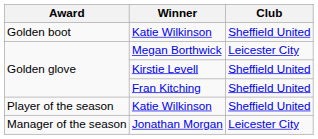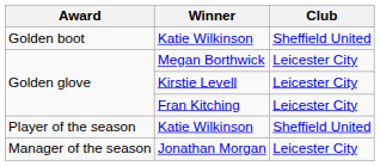Kirstie Levell | Club: Sheffield United -> Leicester City
Fran Kitching | Club: Sheffield United -> Leicester City
